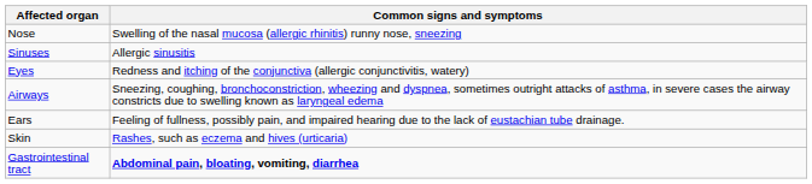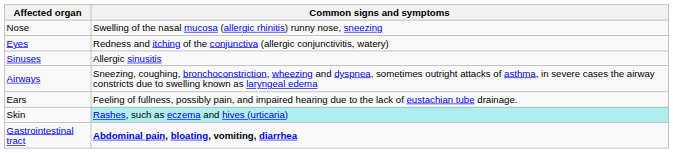rows swapped: Sinuses <-> Eyes
Skin | Common signs and symptoms: no background -> paleturquoise background
